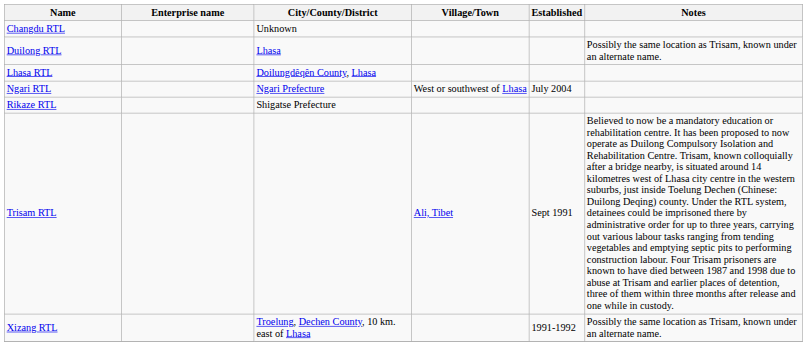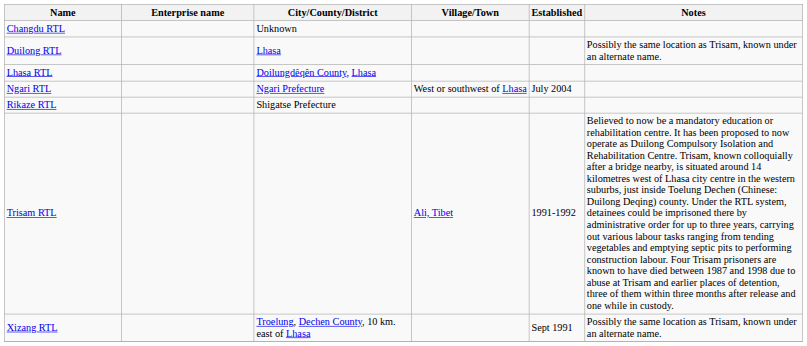Trisam RTL | Established: Sept 1991 -> 1991-1992
Xizang RTL | Established: 1991-1992 -> Sept 1991
